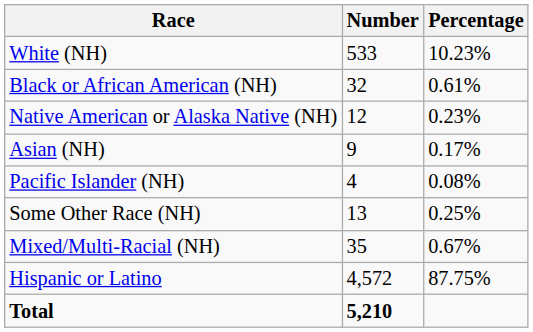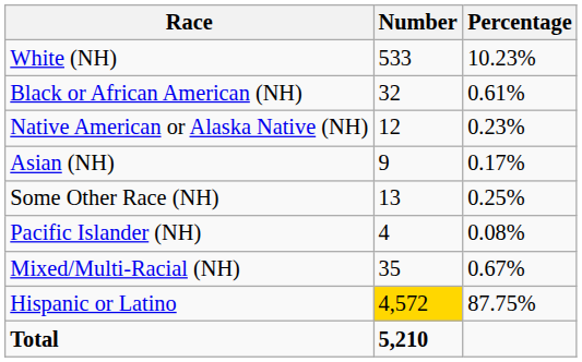rows swapped: Pacific Islander (NH) <-> Some Other Race (NH)
Hispanic or Latino | Number: no background -> gold background
